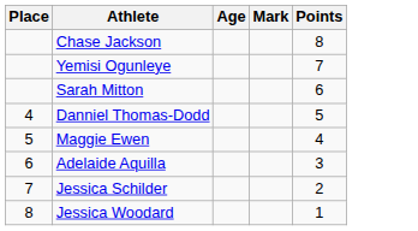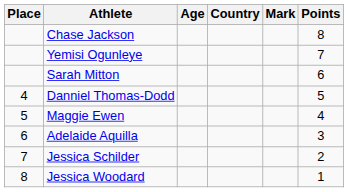+ column: Country
